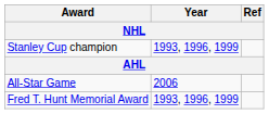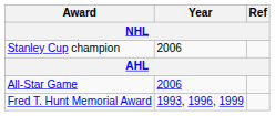Stanley Cup champion | Year: 1993, 1996, 1999 -> 2006
